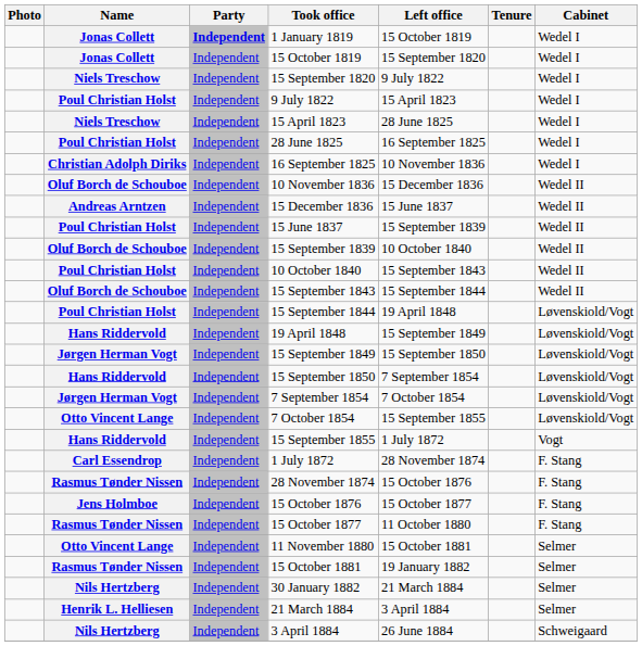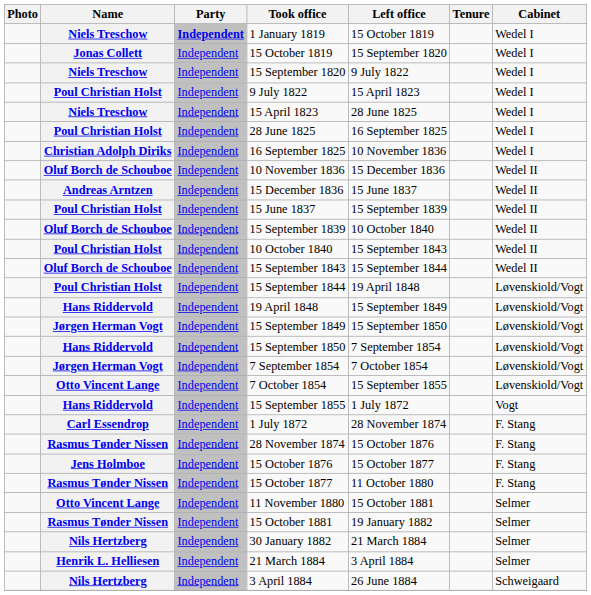1 January 1819 | Name: Jonas Collett -> Niels Treschow
